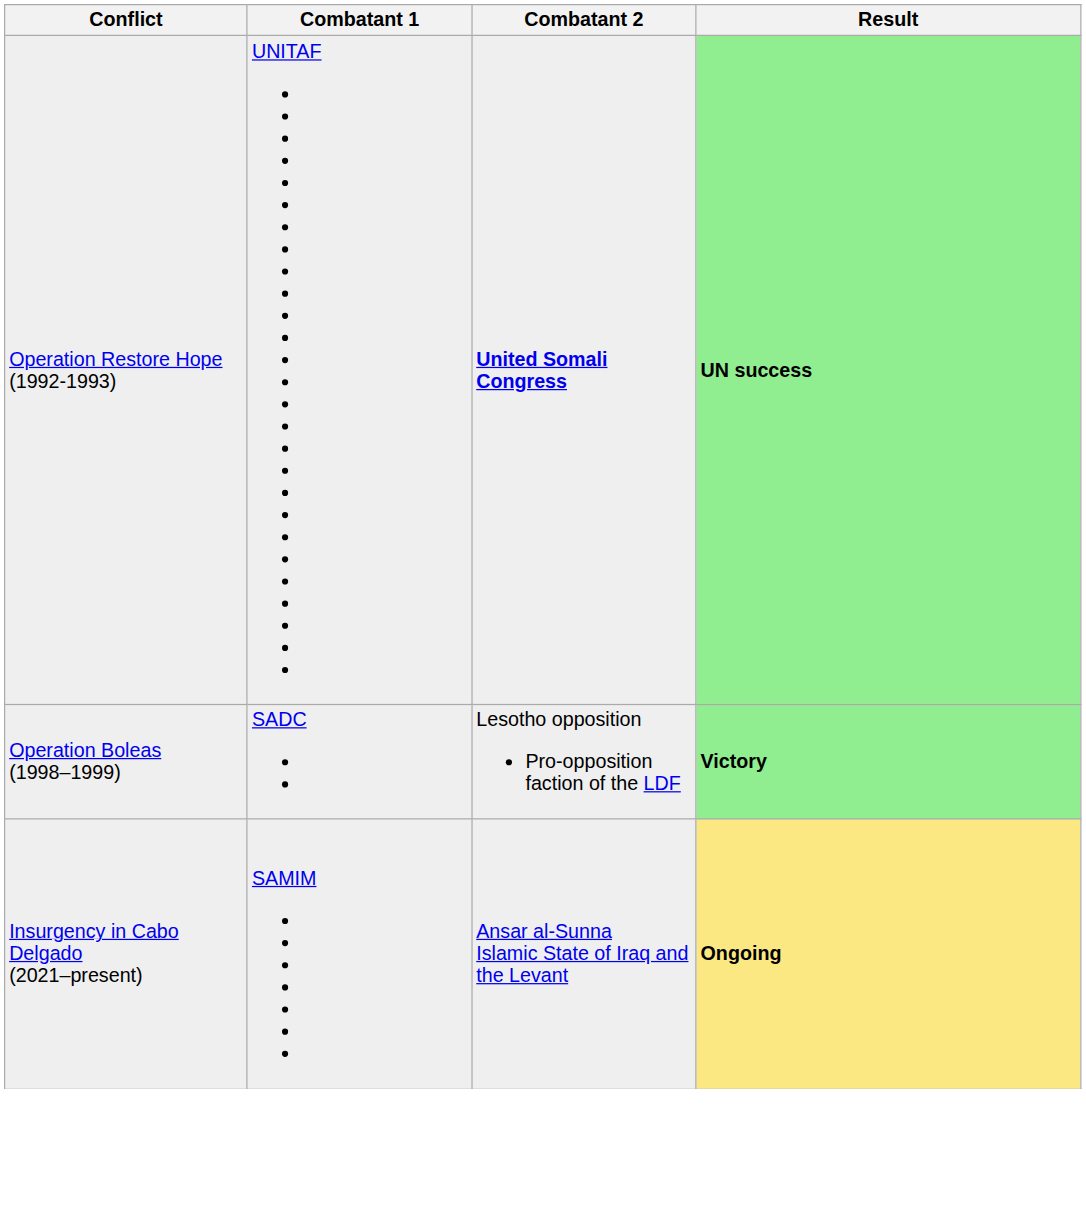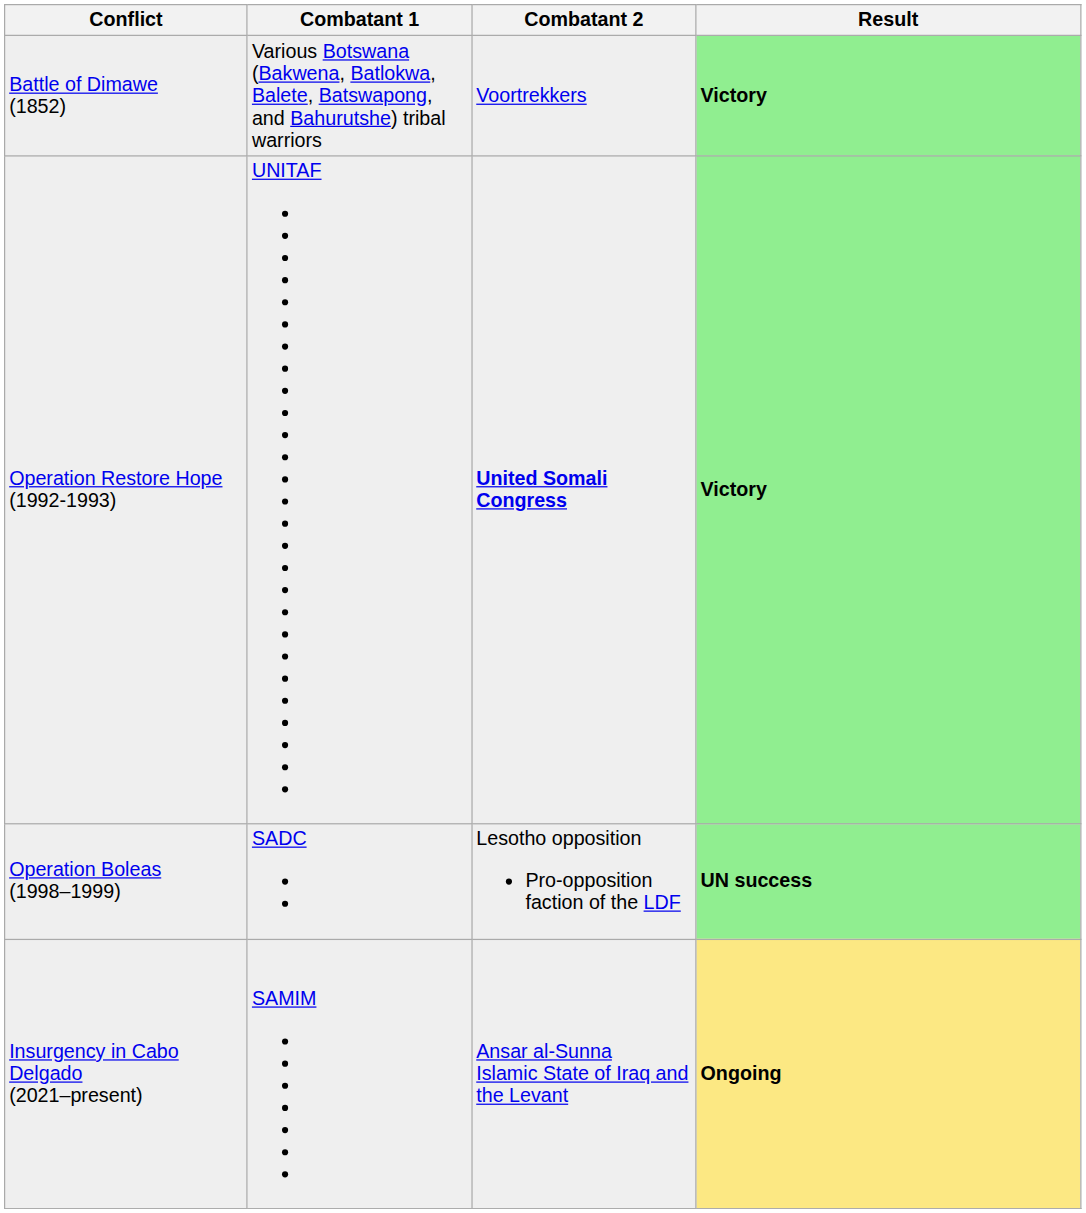+ row: Battle of Dimawe (1852) | Various Botswana (Bakwena, Batlokwa, Balete, Batswapong, and Bahurutshe) tribal warriors | Voortrekkers | Victory
Operation Restore Hope (1992-1993) | Result: UN success -> Victory
Operation Boleas (1998–1999) | Result: Victory -> UN success
